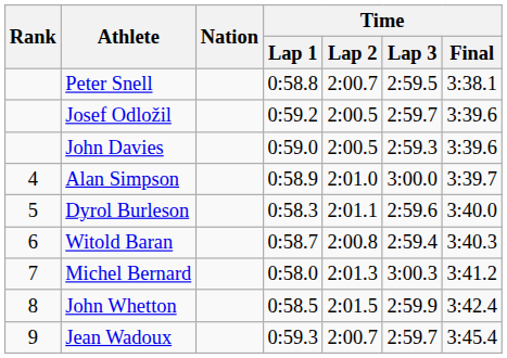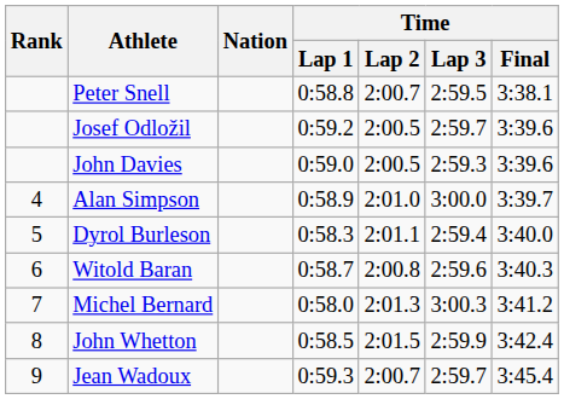Dyrol Burleson | Time / Lap 3: 2:59.6 -> 2:59.4
Witold Baran | Time / Lap 3: 2:59.4 -> 2:59.6
